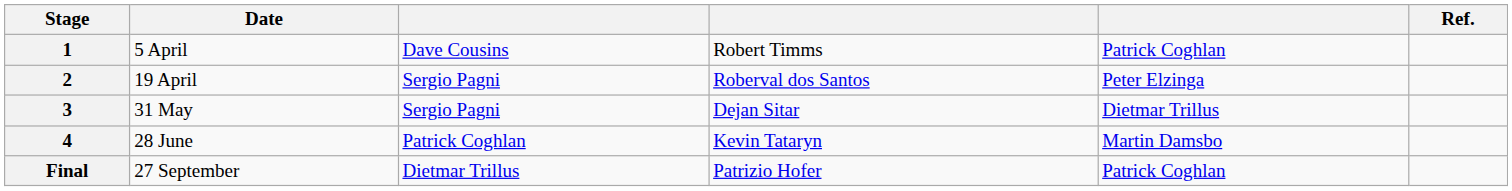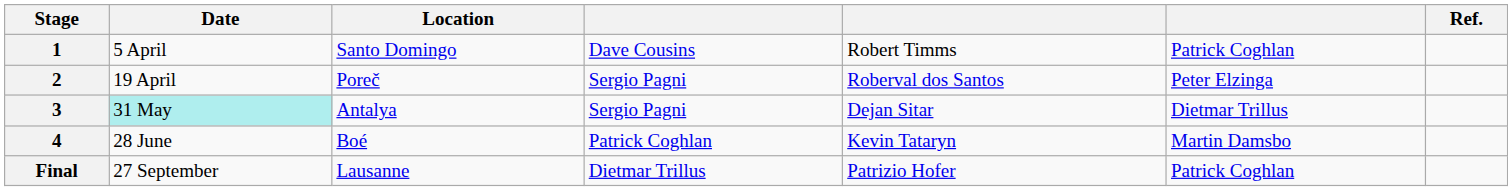+ column: Location | Santo Domingo | Poreč | Antalya | Boé | Lausanne
3 | Date: no background -> paleturquoise background
